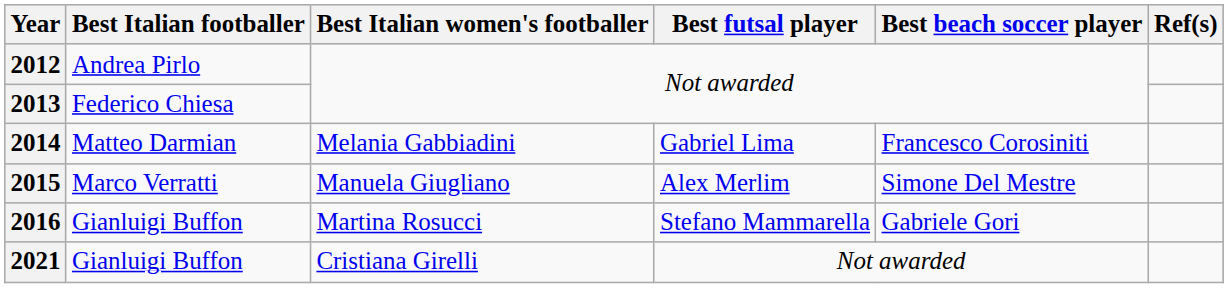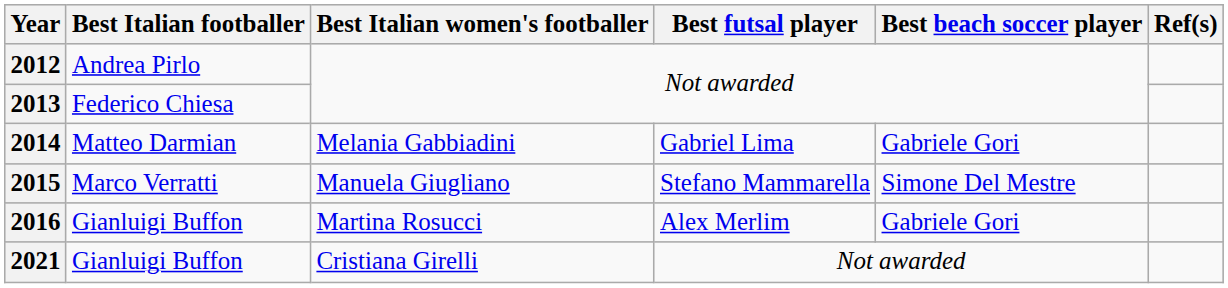2014 | Best beach soccer player: Francesco Corosiniti -> Gabriele Gori
2015 | Best futsal player: Alex Merlim -> Stefano Mammarella
2016 | Best futsal player: Stefano Mammarella -> Alex Merlim
